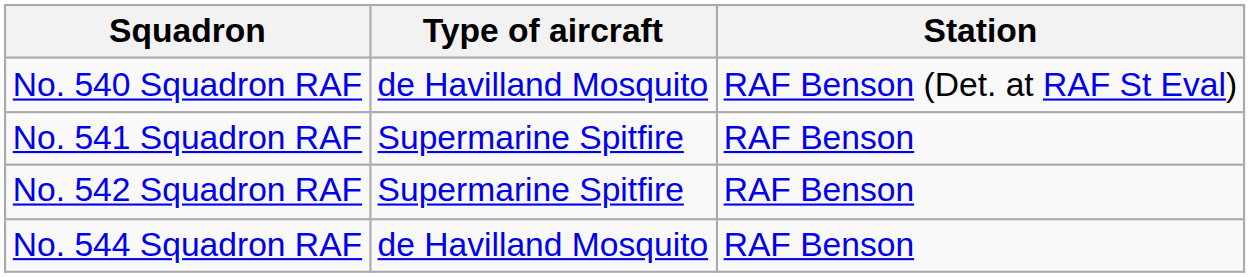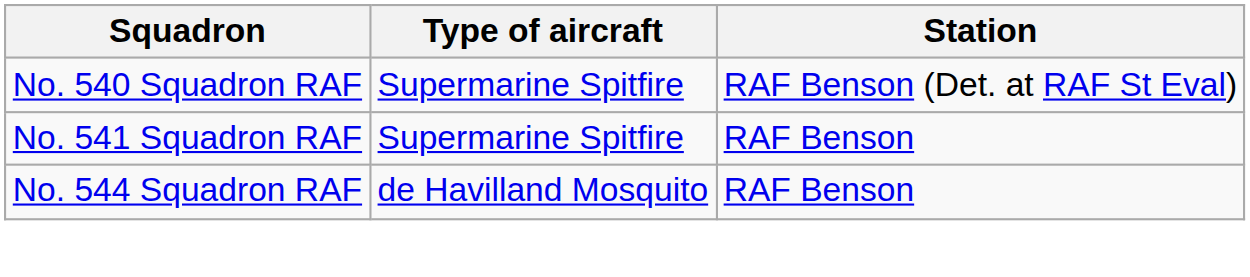No. 540 Squadron RAF | Type of aircraft: de Havilland Mosquito -> Supermarine Spitfire
- row: No. 542 Squadron RAF | Supermarine Spitfire | RAF Benson
